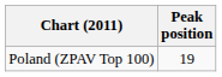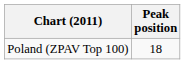Poland (ZPAV Top 100) | Peak position: 19 -> 18
